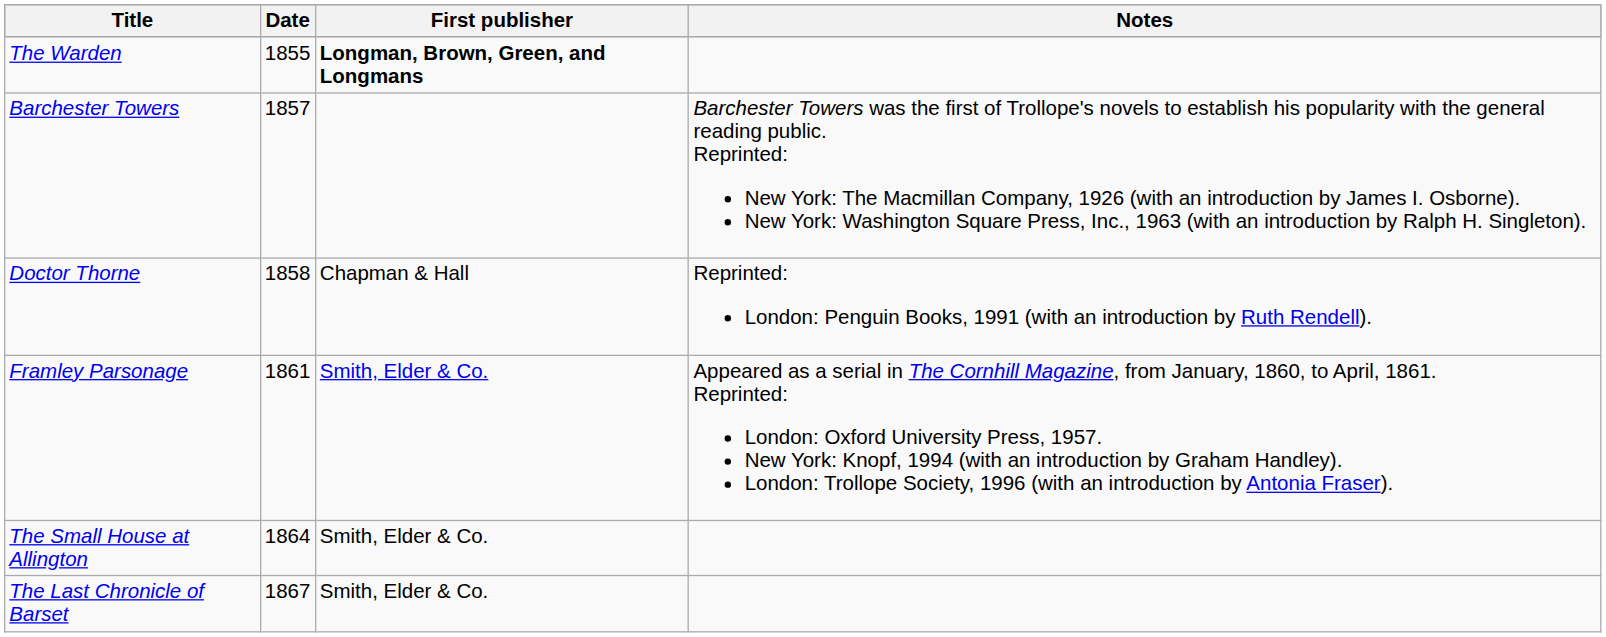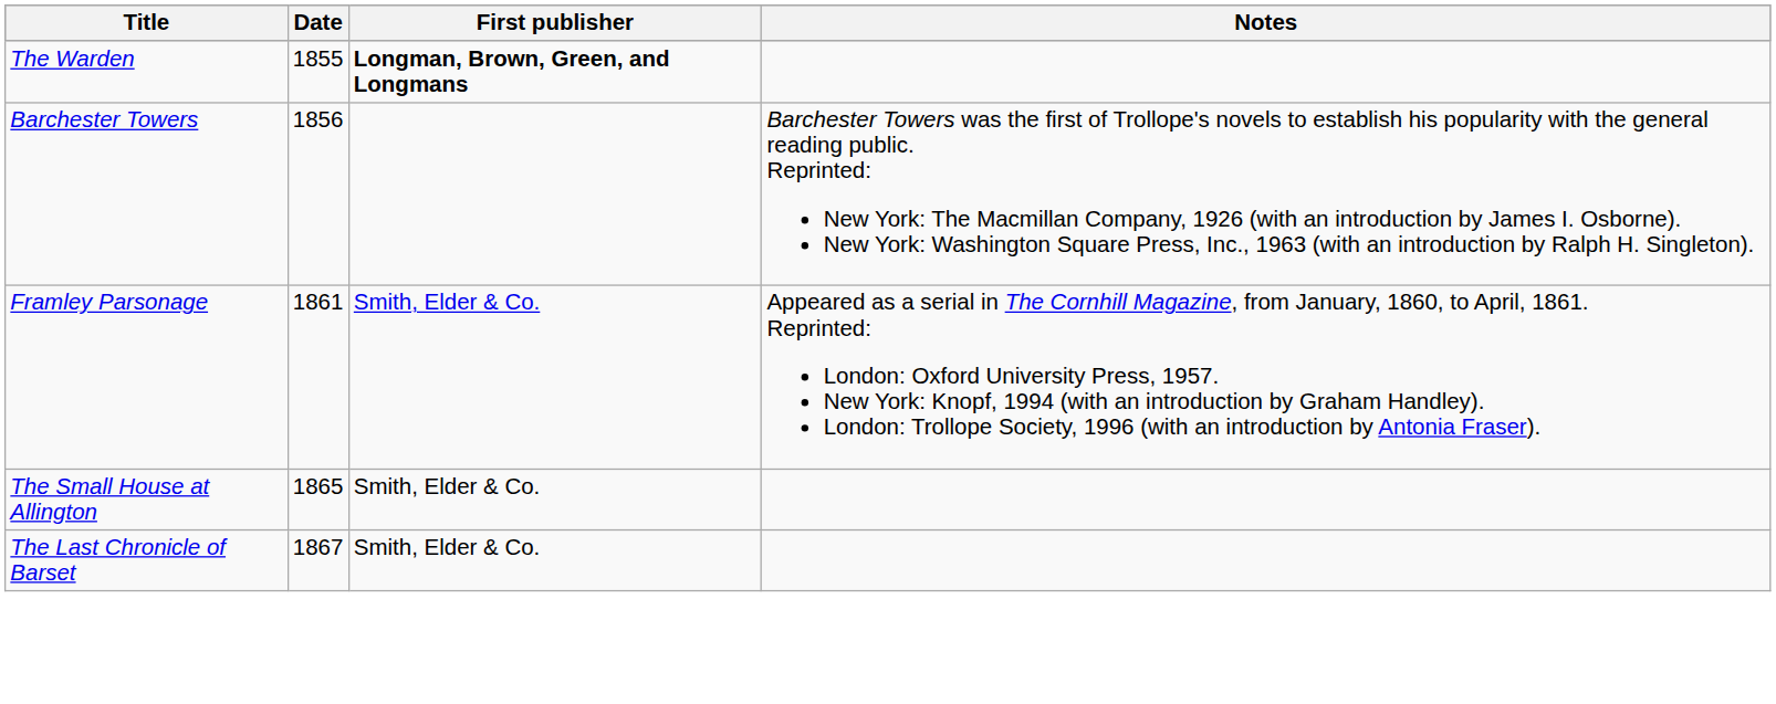Barchester Towers | Date: 1857 -> 1856
- row: Doctor Thorne | 1858 | Chapman & Hall | Reprinted: London: Penguin Books, 1991 (with an introduction by Ruth Rendell).
The Small House at Allington | Date: 1864 -> 1865
